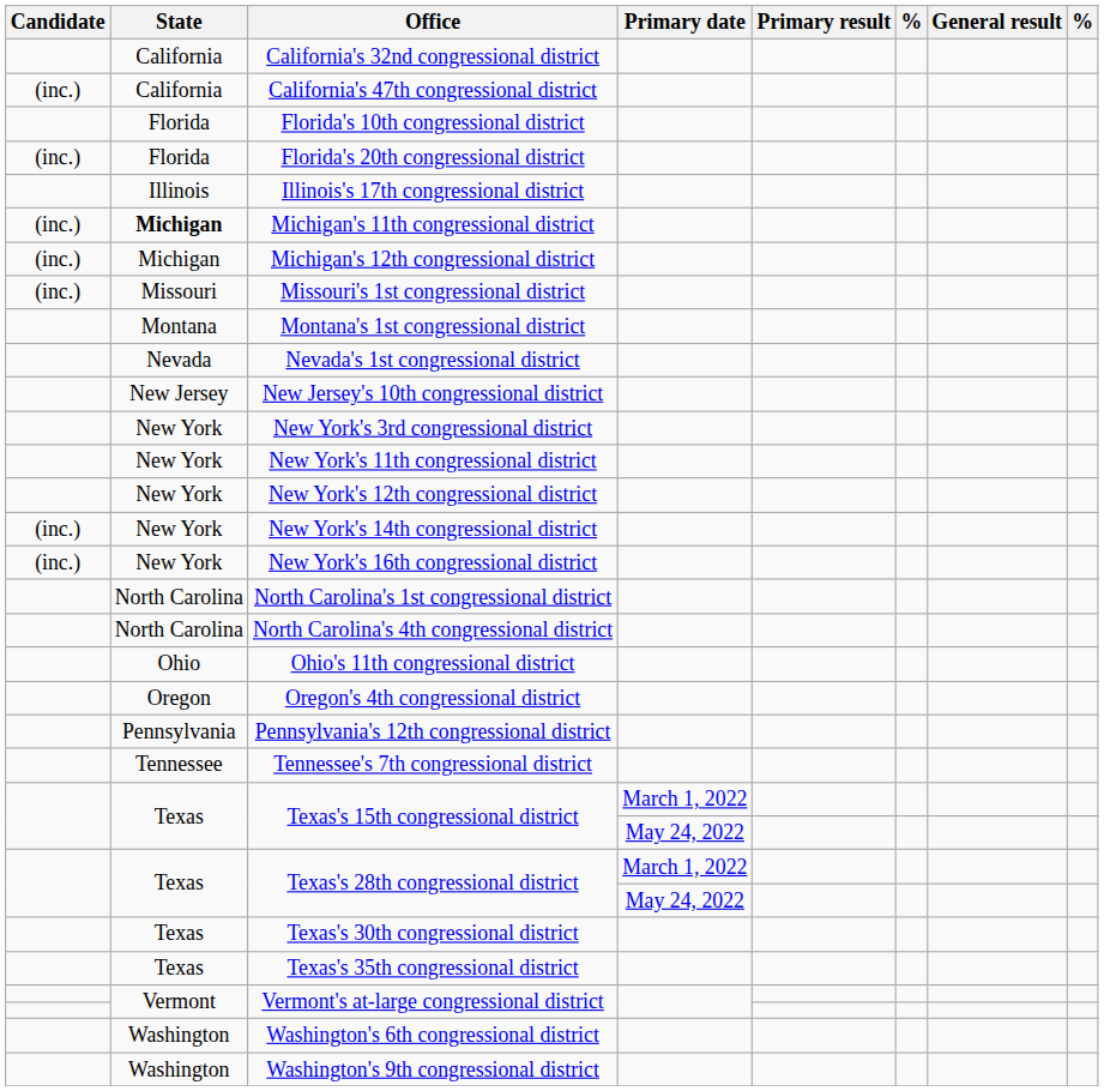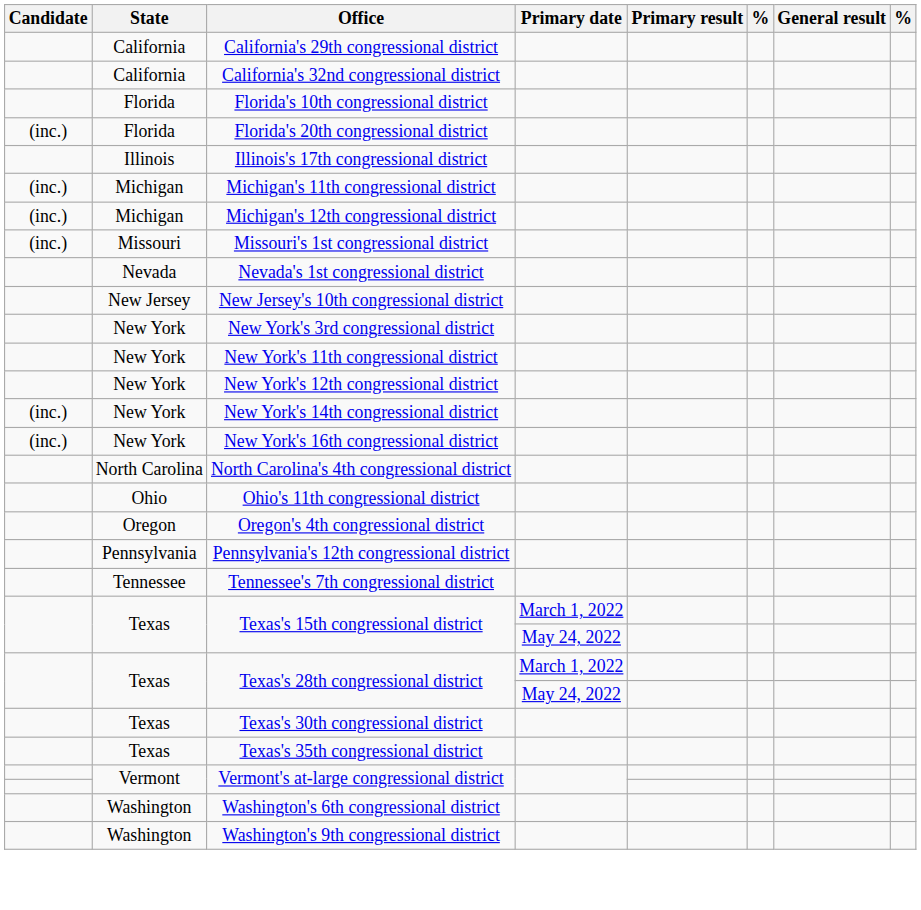+ row: California | California's 29th congressional district
- row: (inc.) | California | California's 47th congressional district
Michigan's 11th congressional district | State: bold -> normal
- row: Montana | Montana's 1st congressional district
- row: North Carolina | North Carolina's 1st congressional district
